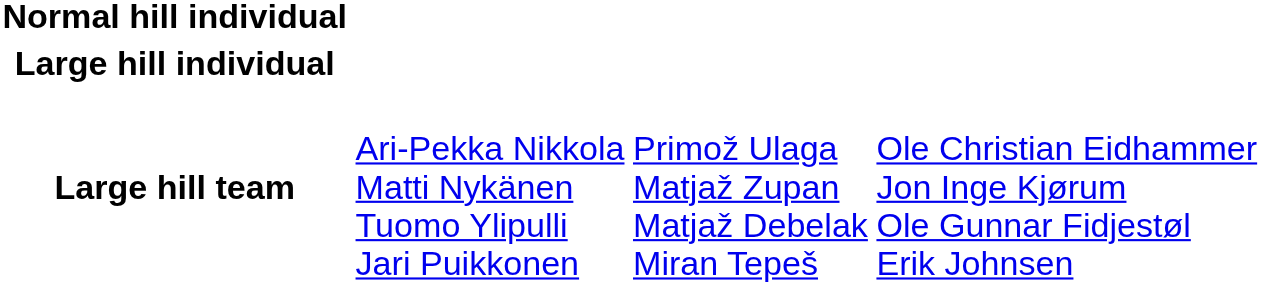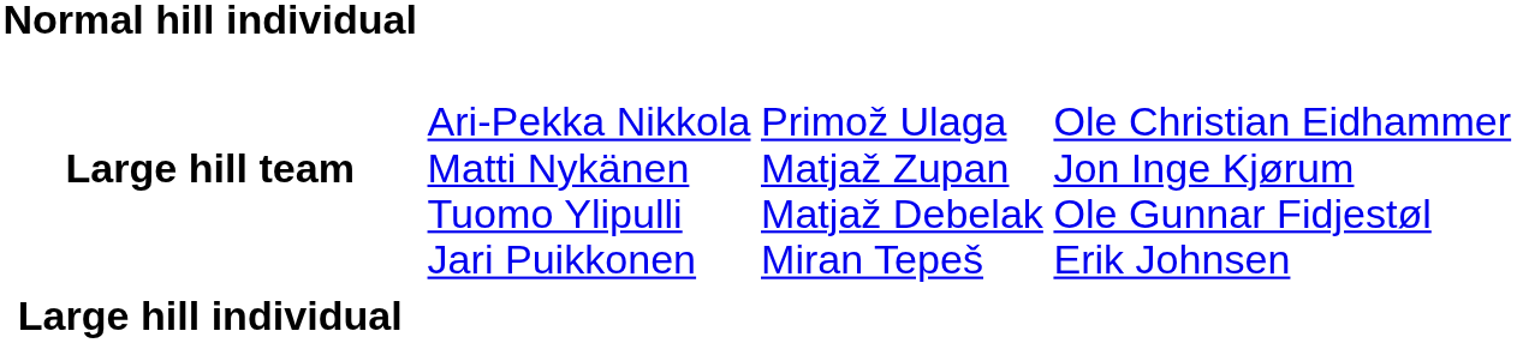rows swapped: Large hill individual <-> Large hill team
